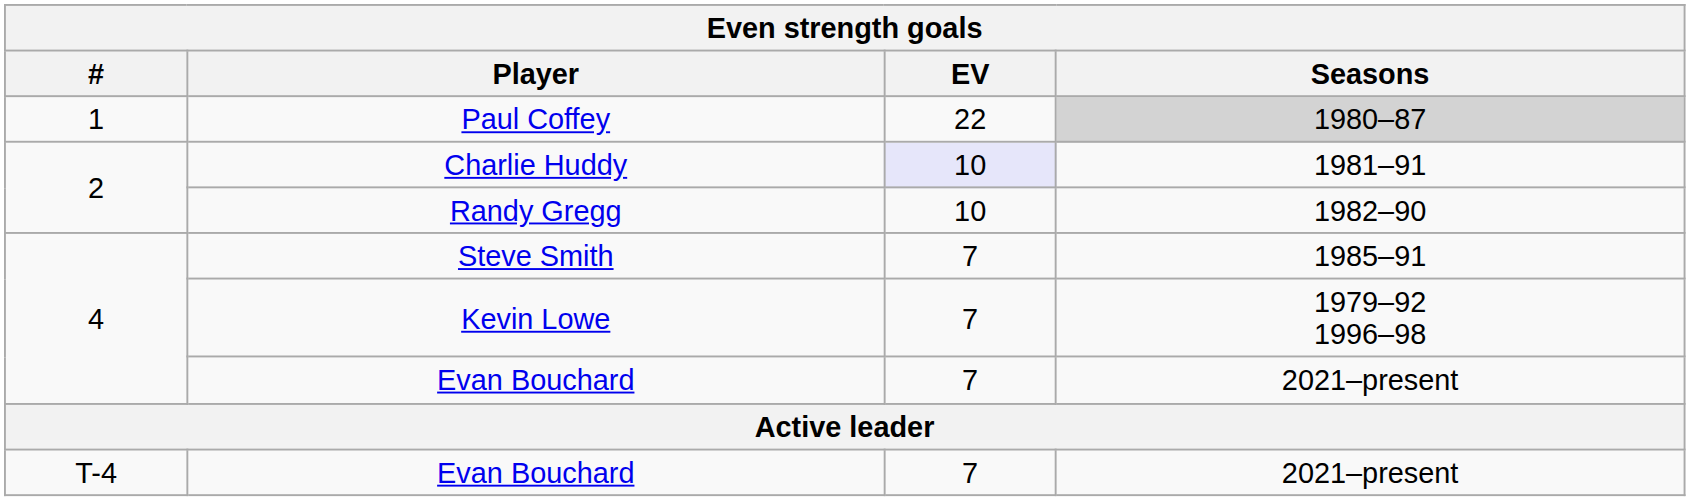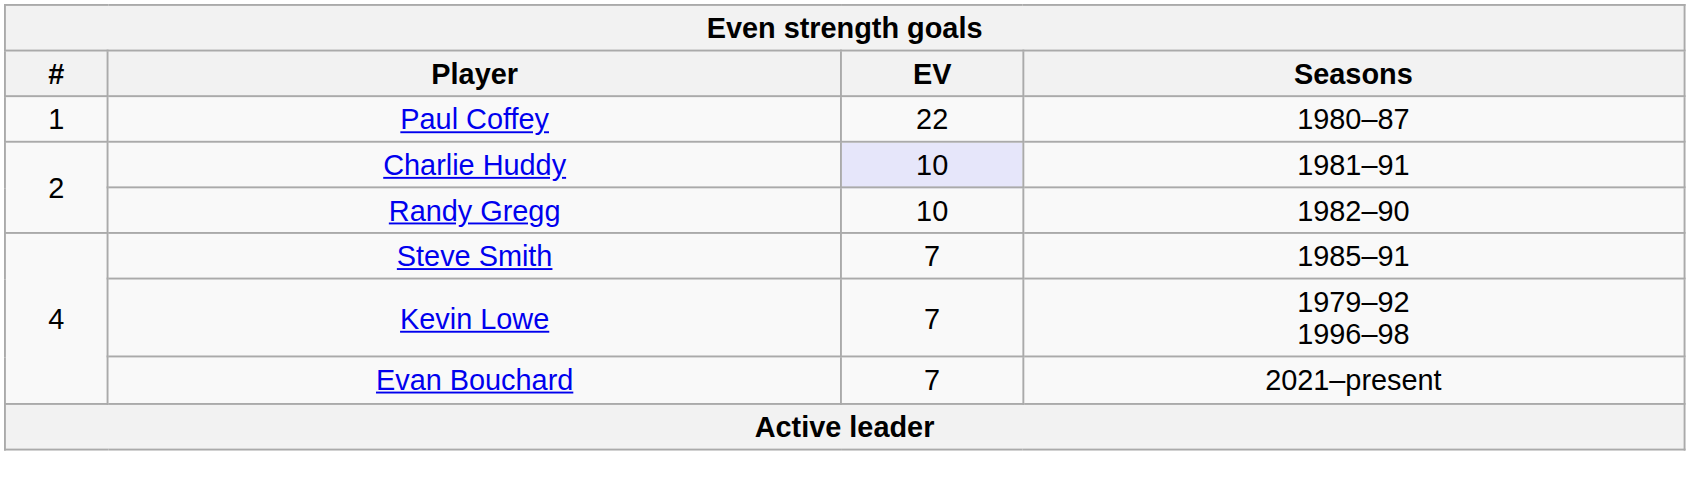Paul Coffey | Seasons: lightgrey background -> no background
- row: T-4 | Evan Bouchard | 7 | 2021–present
